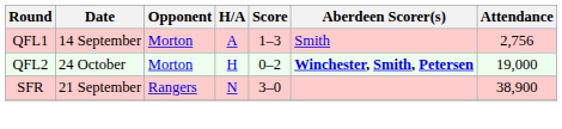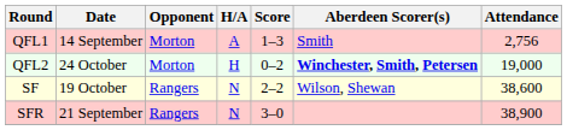+ row: SF | 19 October | Rangers | N | 2–2 | Wilson, Shewan | 38,600
